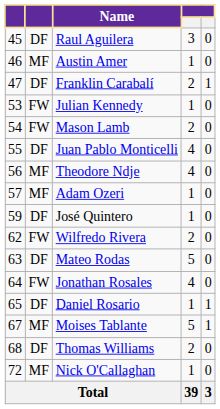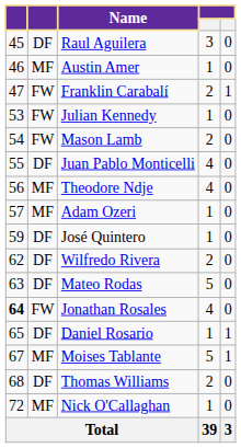Franklin Carabalí | column 2: DF -> FW
Wilfredo Rivera | column 2: FW -> DF
Jonathan Rosales | column 1: normal -> bold
